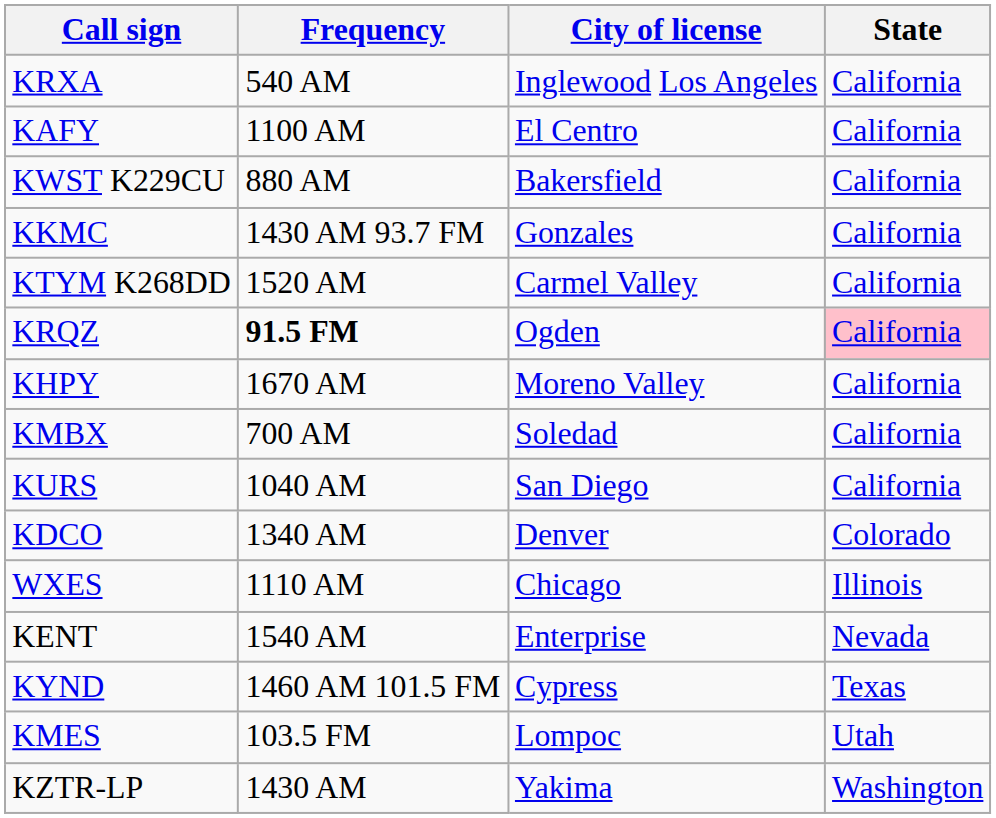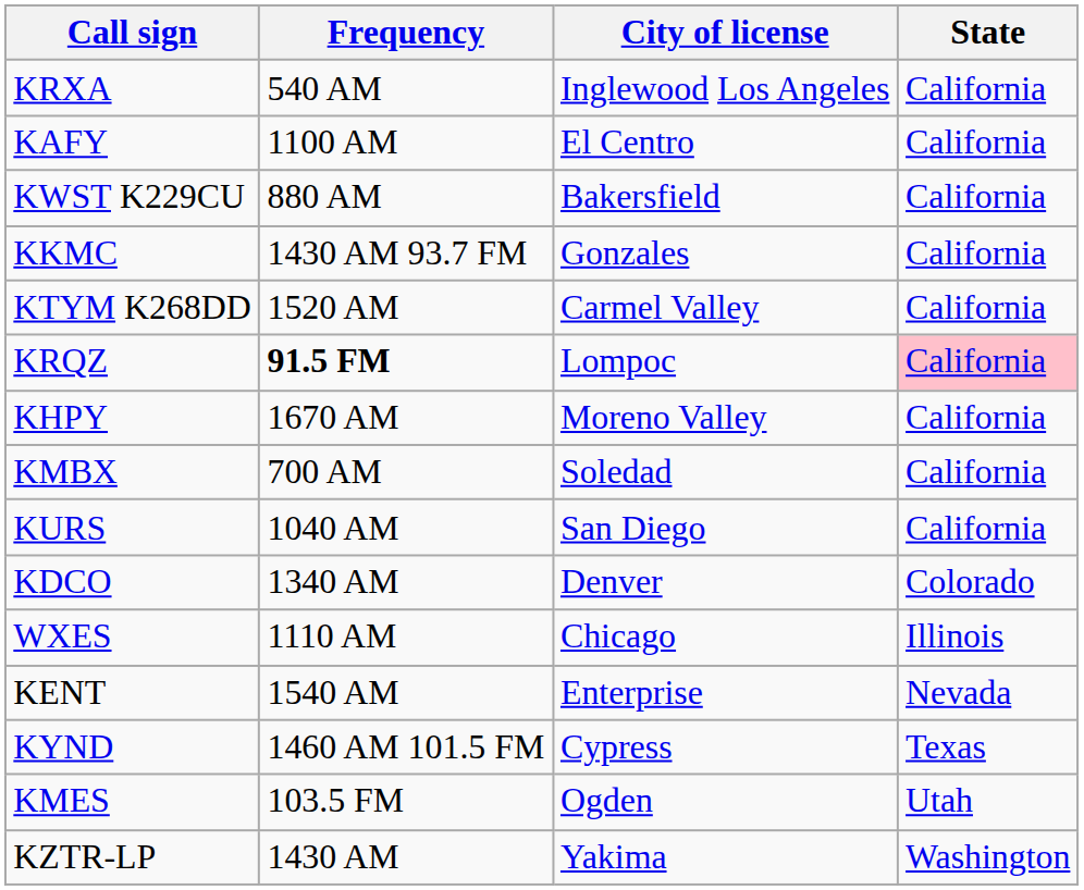KRQZ | City of license: Ogden -> Lompoc
KMES | City of license: Lompoc -> Ogden
